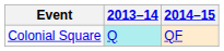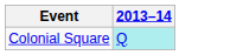- column: 2014–15 | QF
